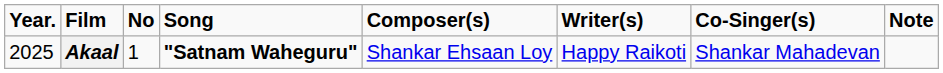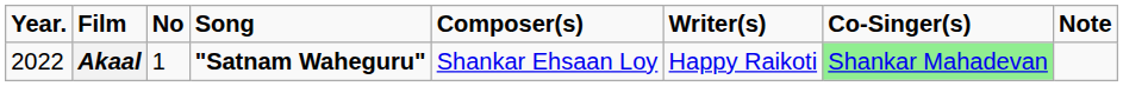Akaal | Year.: 2025 -> 2022
Akaal | Co-Singer(s): no background -> lightgreen background
